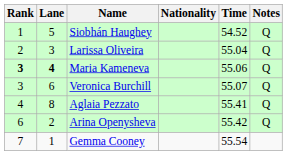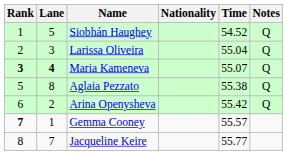Maria Kameneva | Time: 55.06 -> 55.07
- row: 3 | 6 | Veronica Burchill | 55.07 | Q
Aglaia Pezzato | Rank: 4 -> 5
Aglaia Pezzato | Time: 55.41 -> 55.38
Gemma Cooney | Rank: normal -> bold
Gemma Cooney | Time: 55.54 -> 55.57
+ row: 8 | 7 | Jacqueline Keire | 55.77
